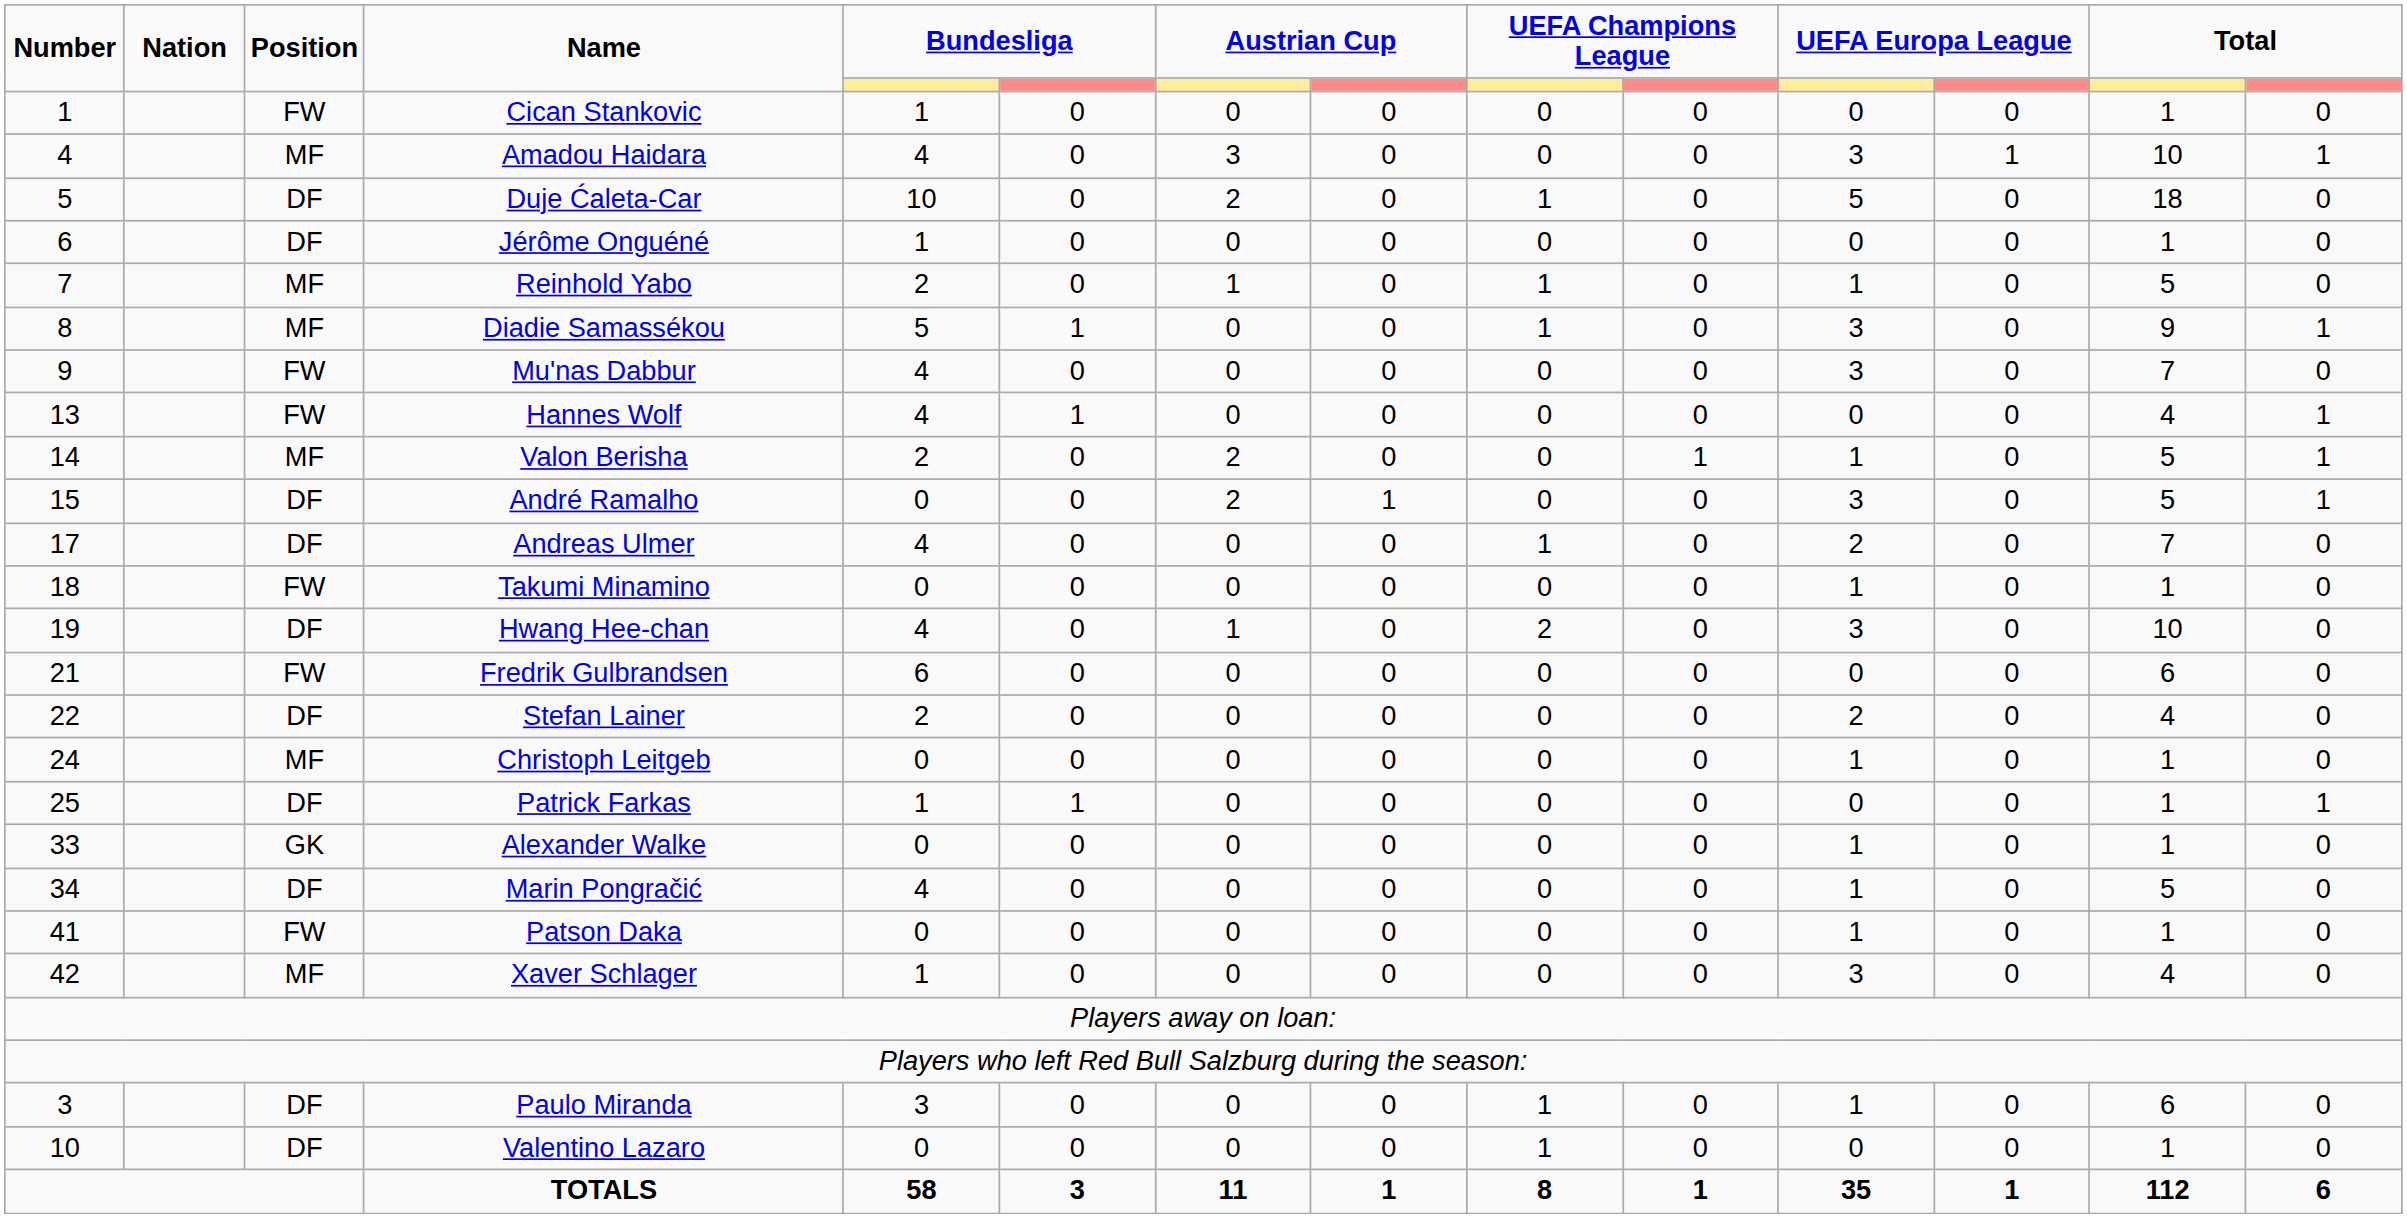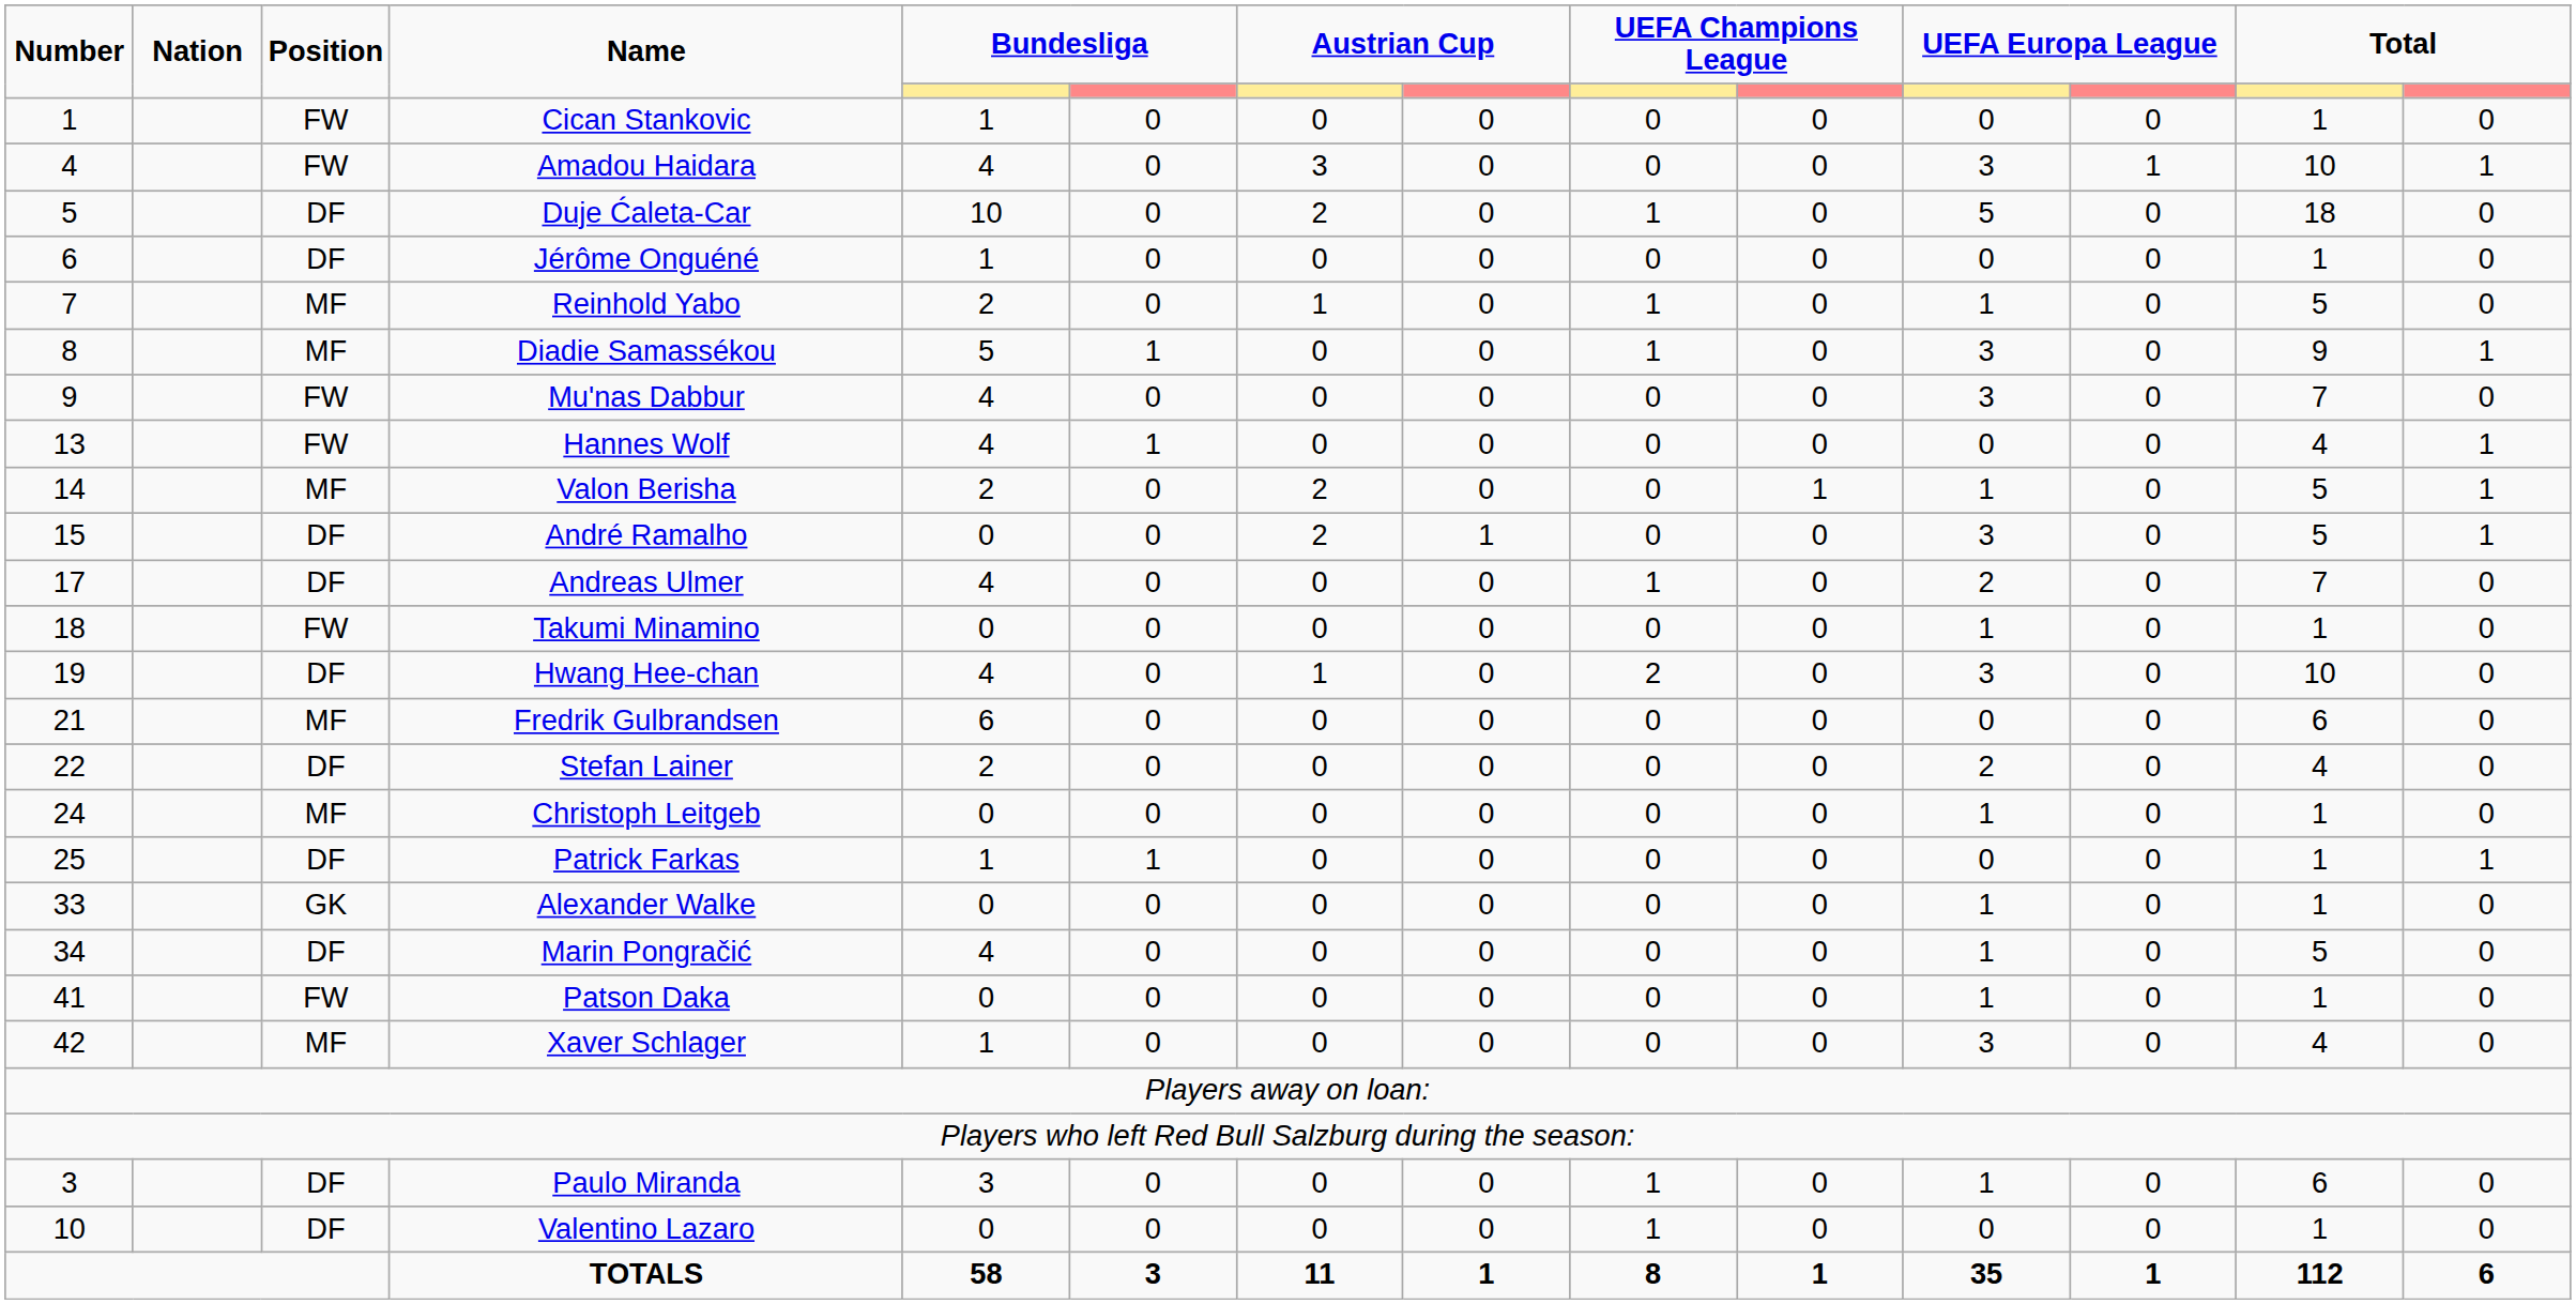Amadou Haidara | Position: MF -> FW
Fredrik Gulbrandsen | Position: FW -> MF
